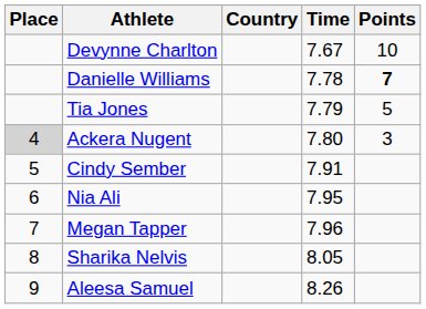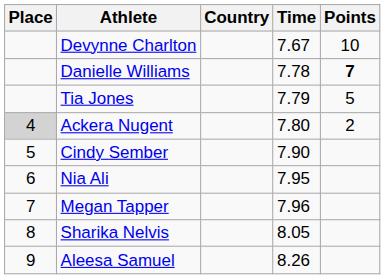Ackera Nugent | Points: 3 -> 2
Cindy Sember | Time: 7.91 -> 7.90
